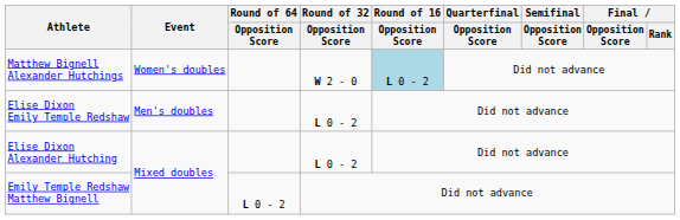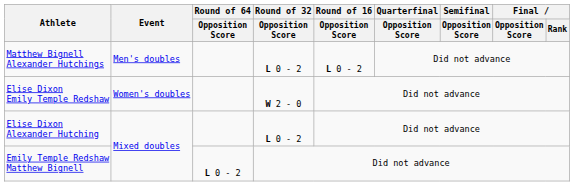Matthew Bignell Alexander Hutchings | Event: Women's doubles -> Men's doubles
Matthew Bignell Alexander Hutchings | Round of 32 / Opposition Score: W 2 - 0 -> L 0 - 2
Matthew Bignell Alexander Hutchings | Round of 16 / Opposition Score: lightblue background -> no background
Elise Dixon Emily Temple Redshaw | Event: Men's doubles -> Women's doubles
Elise Dixon Emily Temple Redshaw | Round of 32 / Opposition Score: L 0 - 2 -> W 2 - 0
